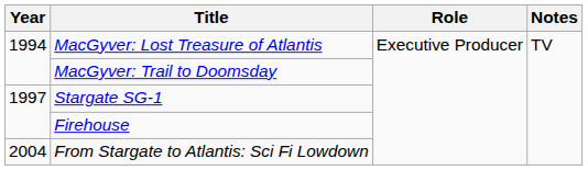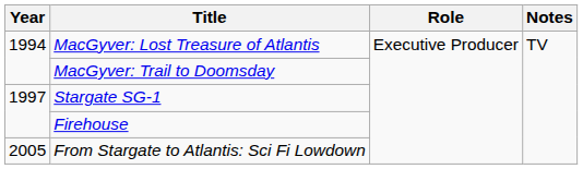From Stargate to Atlantis: Sci Fi Lowdown | Year: 2004 -> 2005
